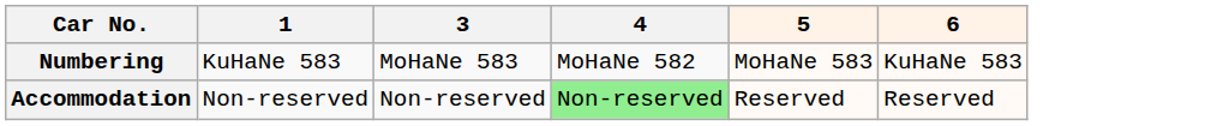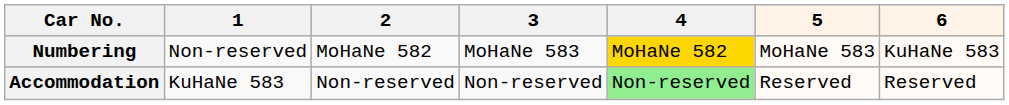+ column: 2 | MoHaNe 582 | Non-reserved
Numbering | 1: KuHaNe 583 -> Non-reserved
Numbering | 4: no background -> gold background
Accommodation | 1: Non-reserved -> KuHaNe 583
